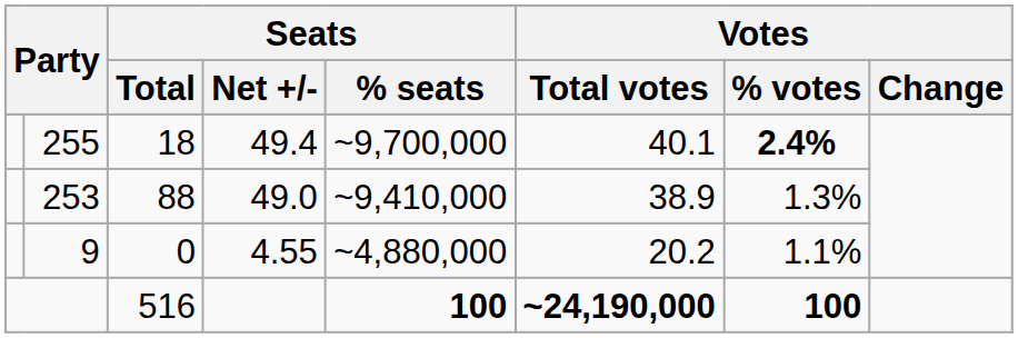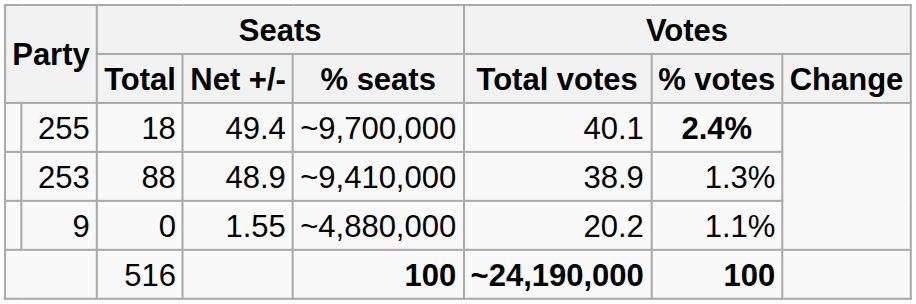253 | Seats / Net +/-: 49.0 -> 48.9
9 | Seats / Net +/-: 4.55 -> 1.55
